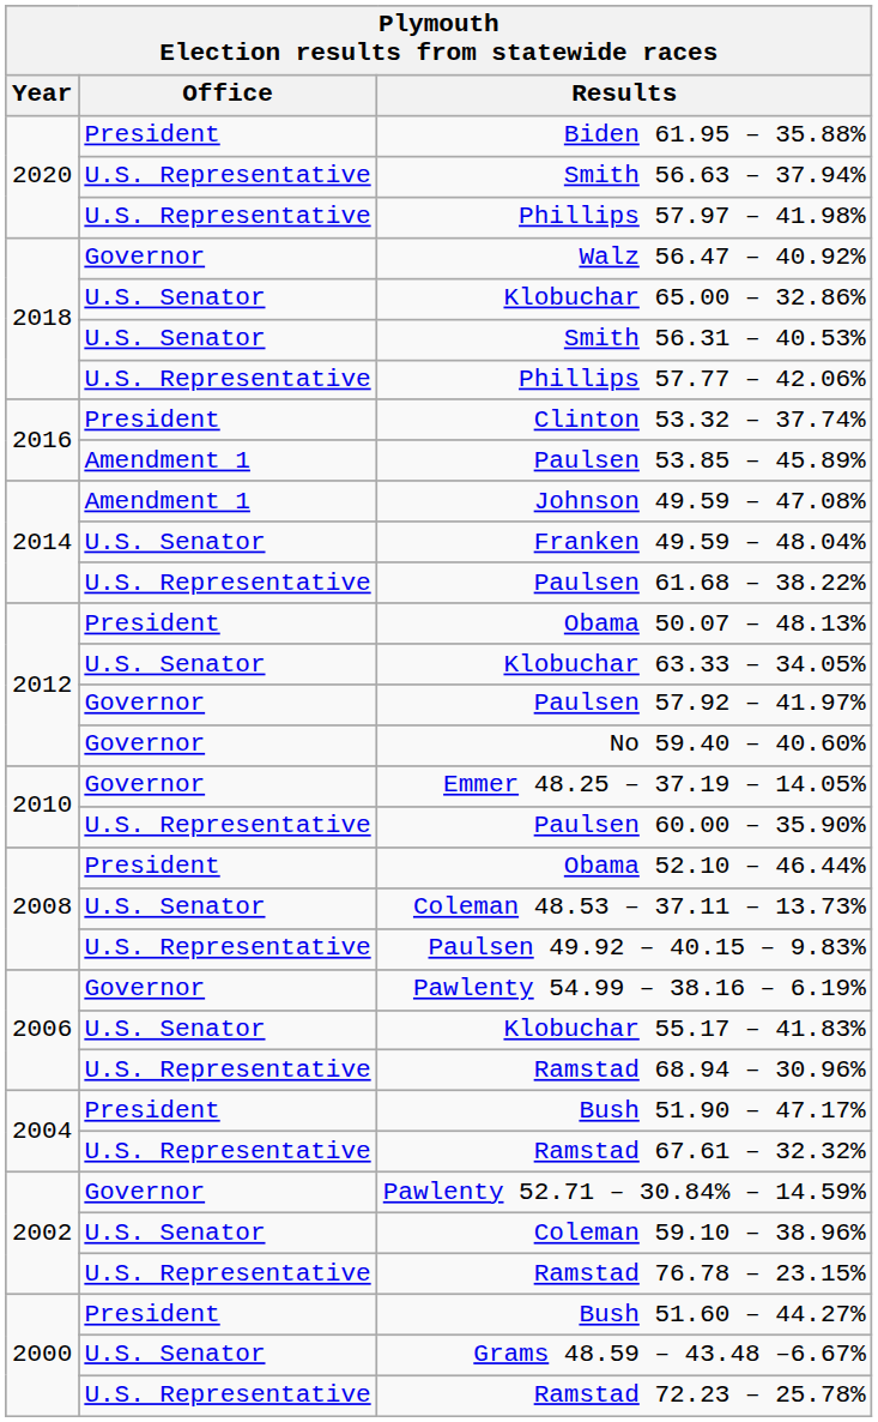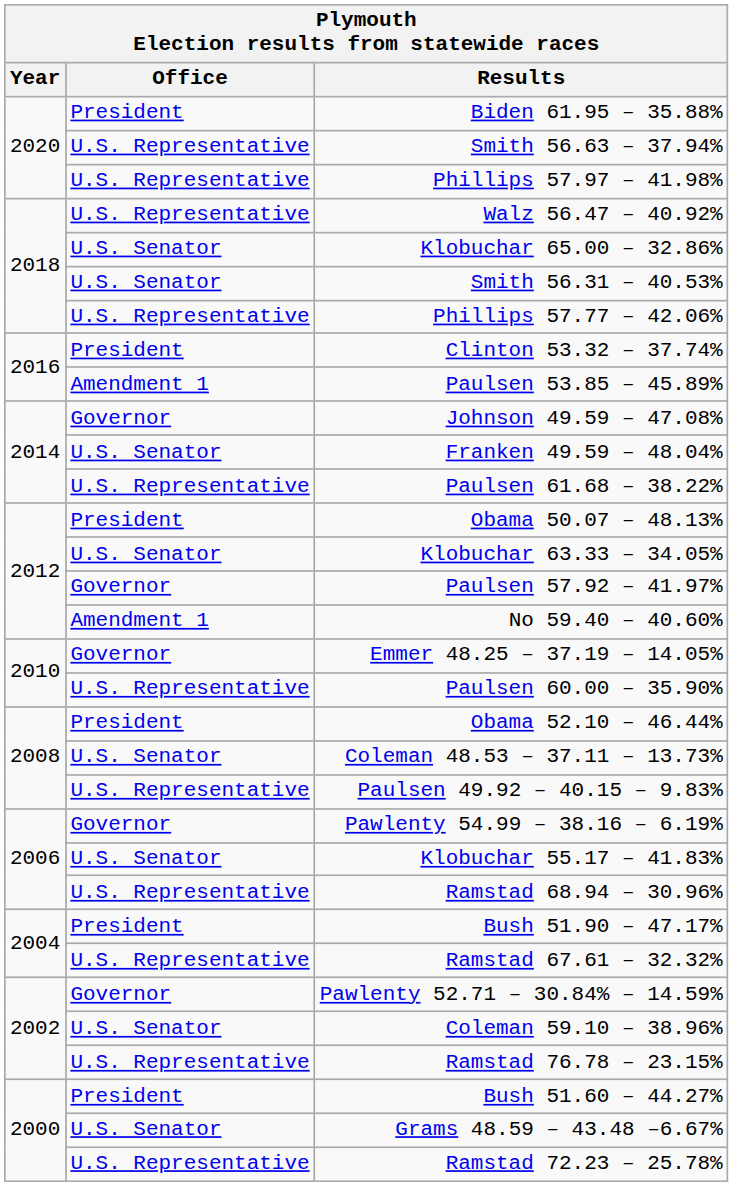Walz 56.47 – 40.92% | Office: Governor -> U.S. Representative
Johnson 49.59 – 47.08% | Office: Amendment 1 -> Governor
No 59.40 – 40.60% | Office: Governor -> Amendment 1
